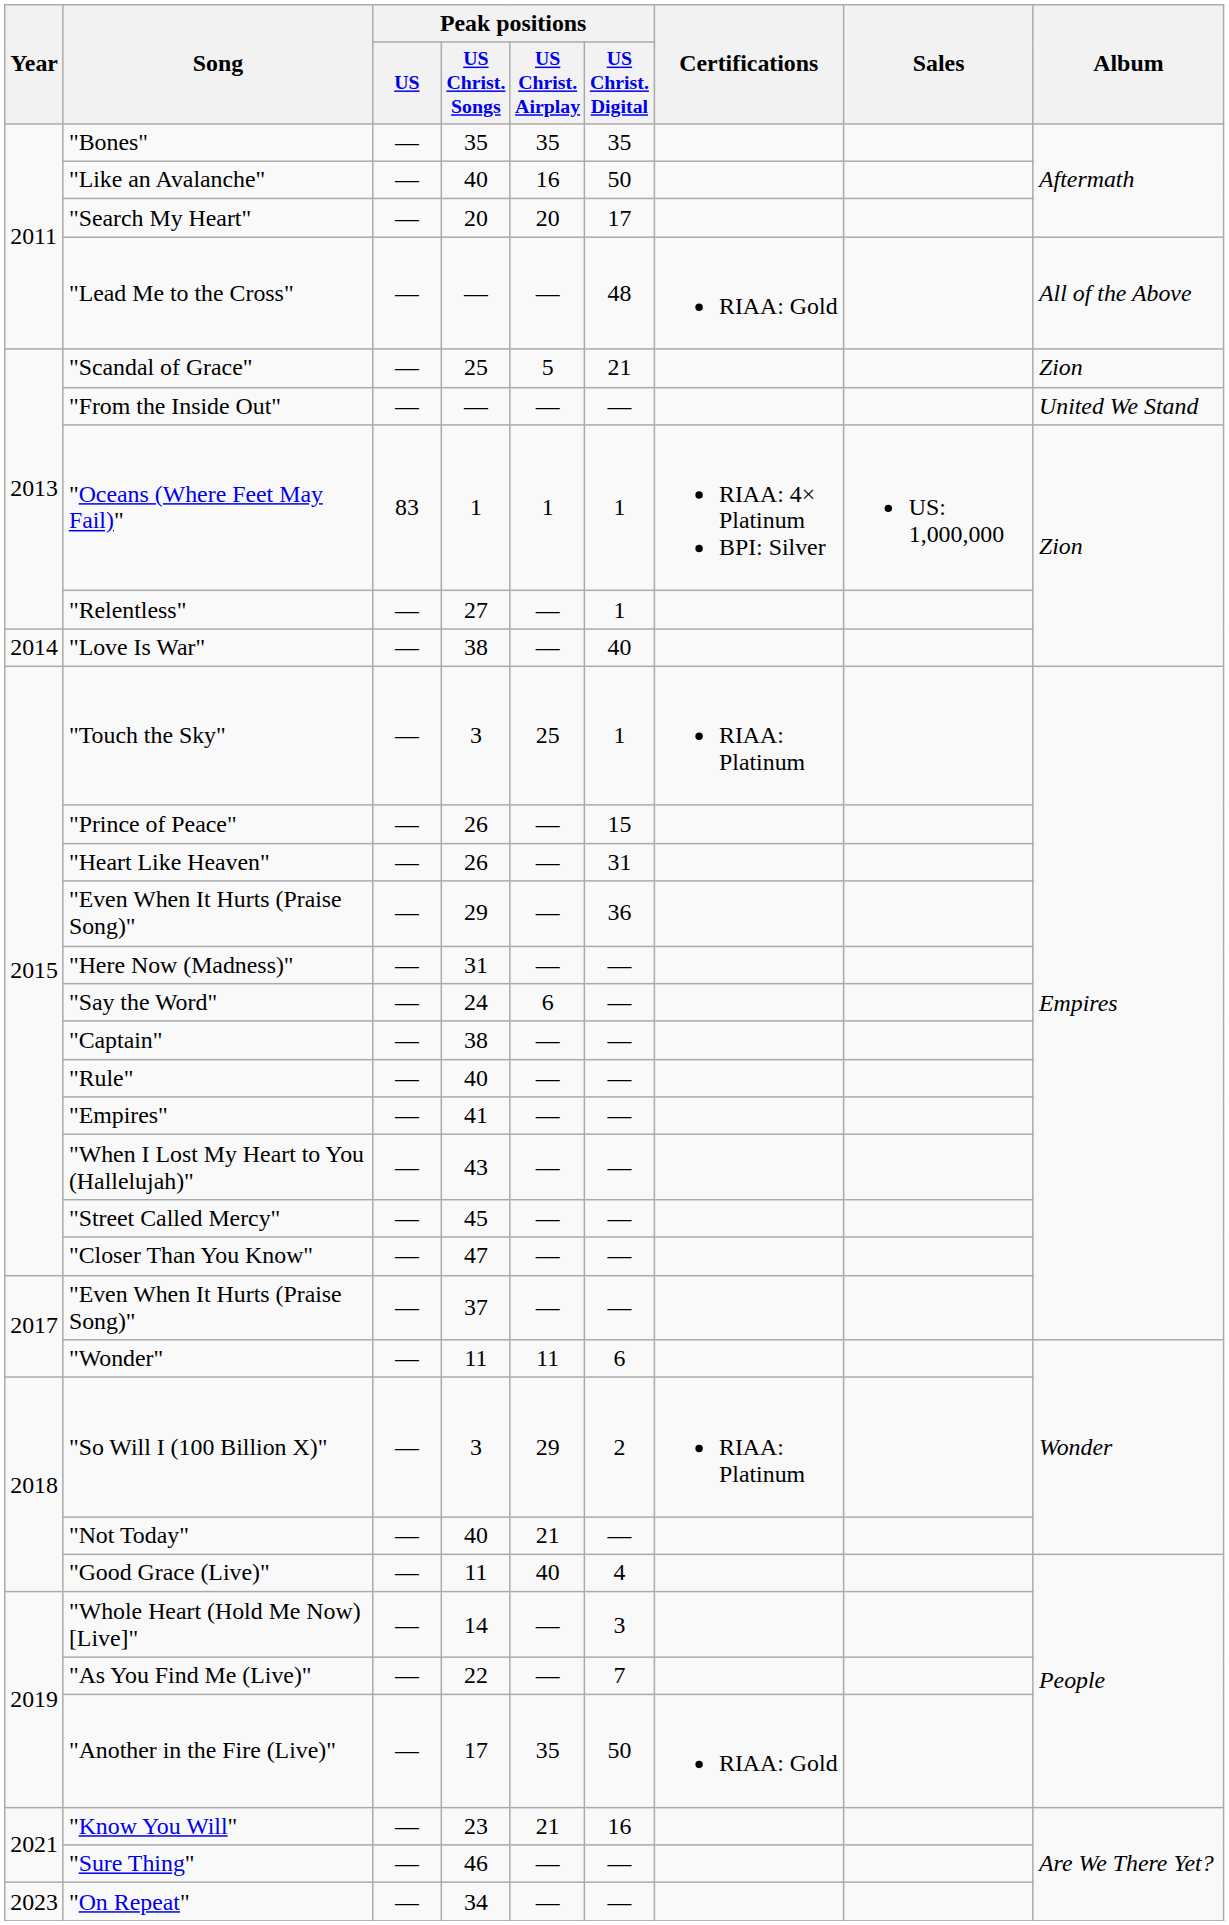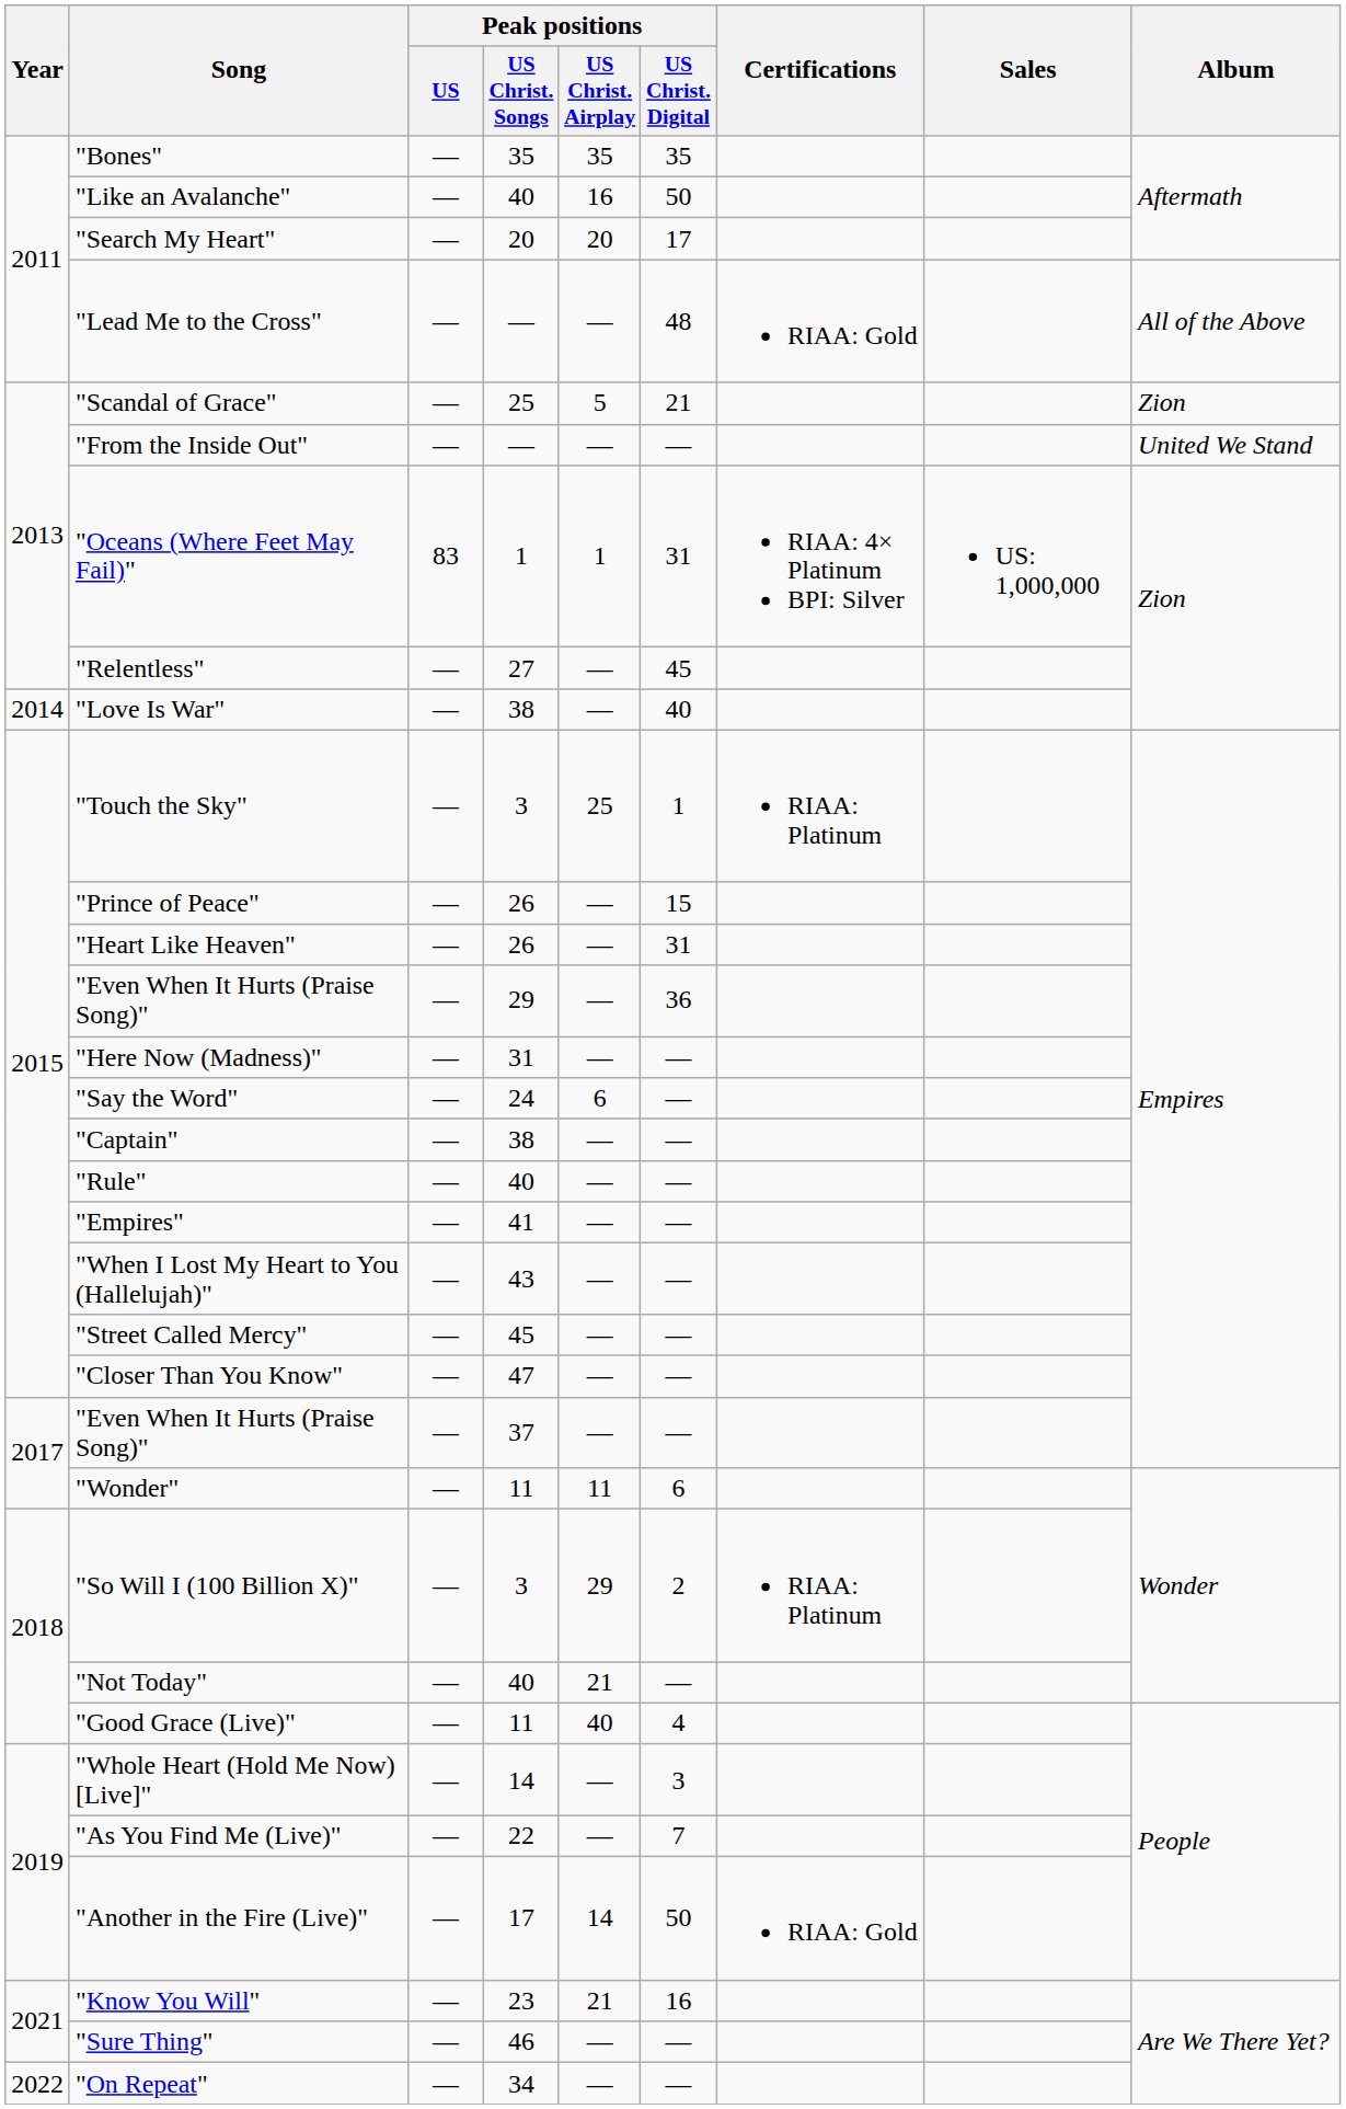"Oceans (Where Feet May Fail)" | Peak positions / US Christ. Digital: 1 -> 31
"Relentless" | Peak positions / US Christ. Digital: 1 -> 45
"Another in the Fire (Live)" | Peak positions / US Christ. Airplay: 35 -> 14
"On Repeat" | Year: 2023 -> 2022
